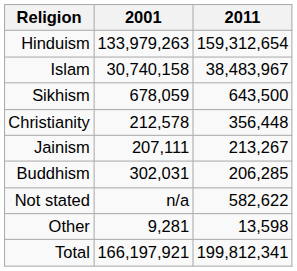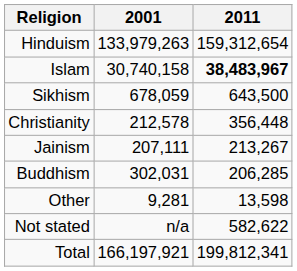Islam | 2011: normal -> bold
rows swapped: Other <-> Not stated
